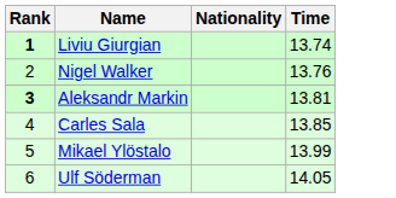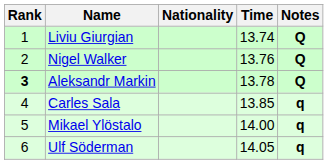+ column: Notes | Q | Q | Q | q | q | q
Liviu Giurgian | Rank: bold -> normal
Aleksandr Markin | Time: 13.81 -> 13.78
Mikael Ylöstalo | Time: 13.99 -> 14.00
